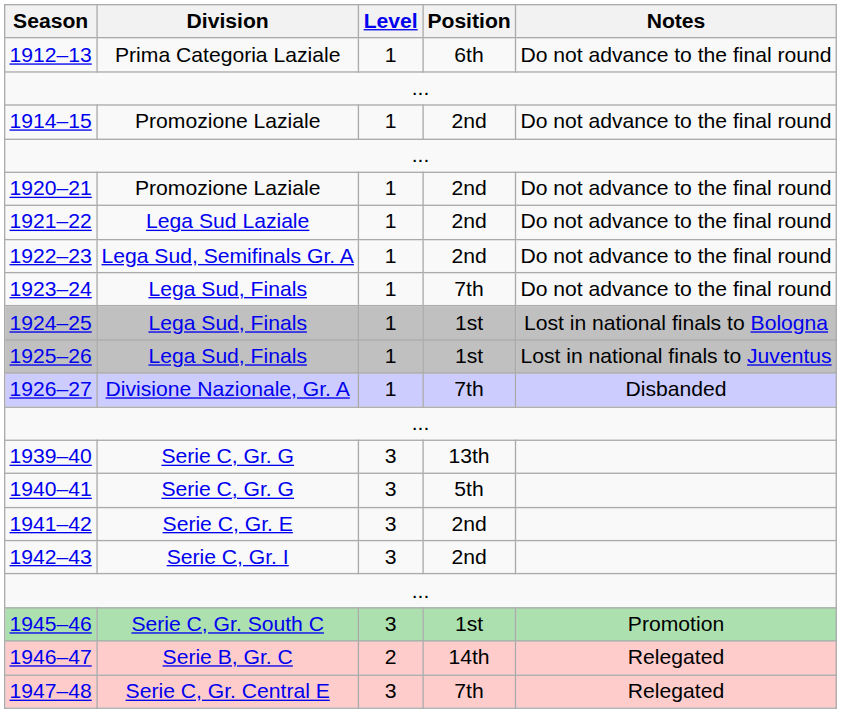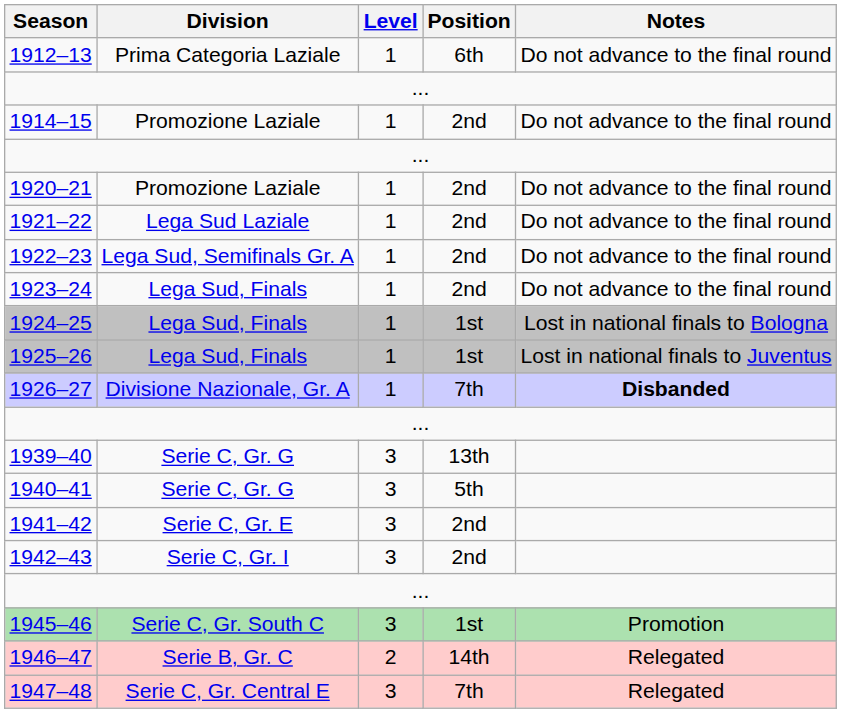1923–24 | Position: 7th -> 2nd
1926–27 | Notes: normal -> bold
